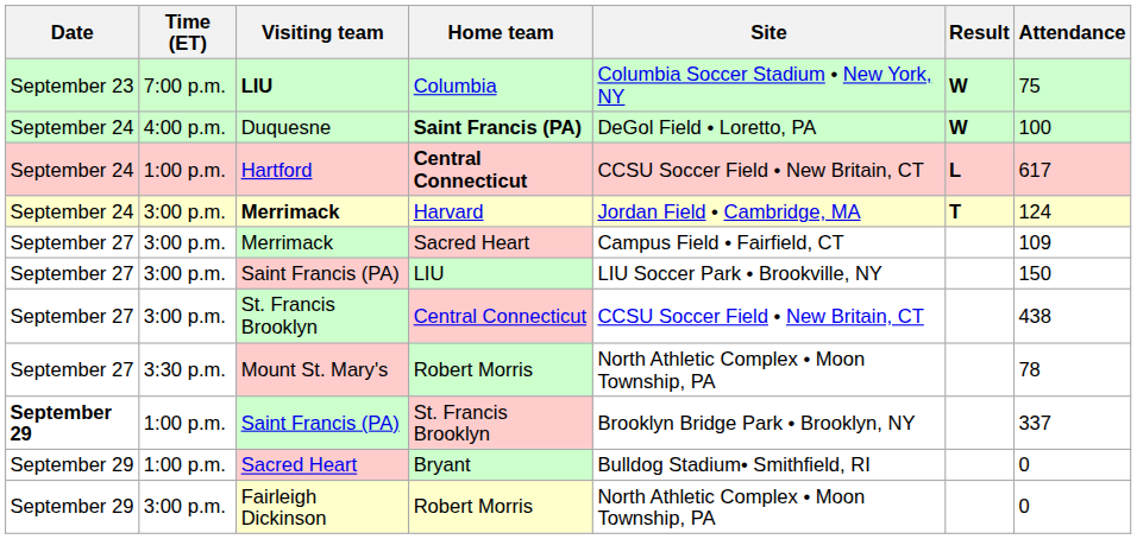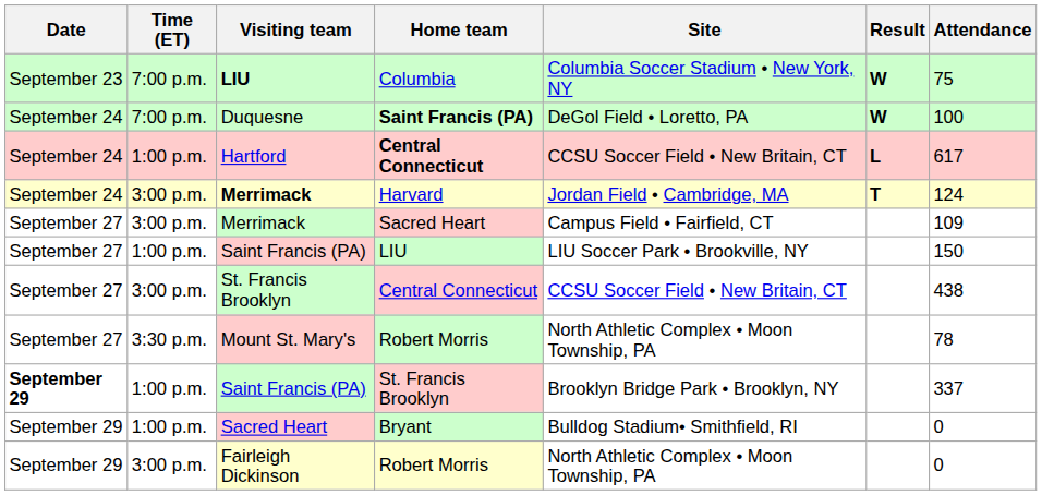Duquesne | Time (ET): 4:00 p.m. -> 7:00 p.m.
Saint Francis (PA) / LIU | Time (ET): 3:00 p.m. -> 1:00 p.m.
